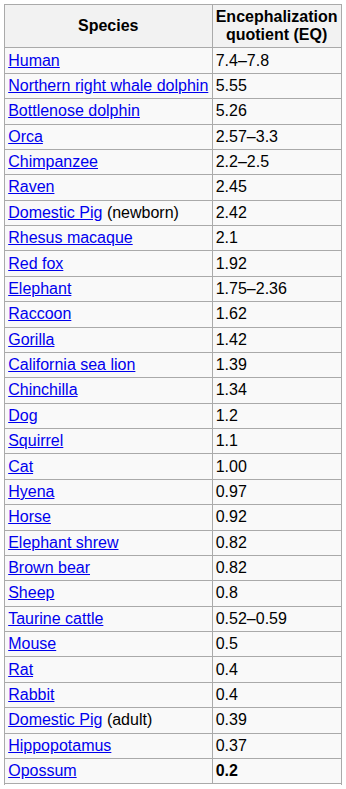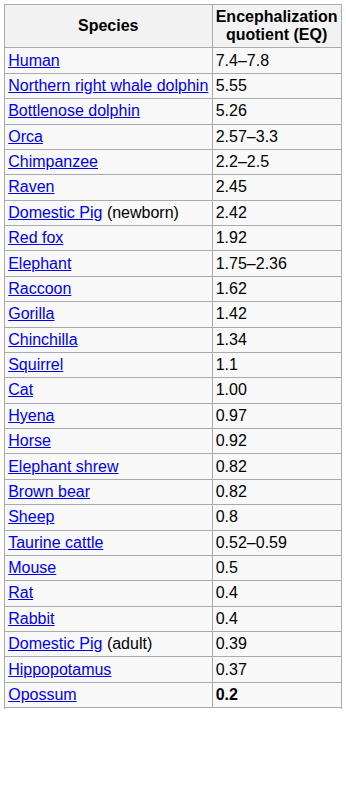- row: Rhesus macaque | 2.1
- row: California sea lion | 1.39
- row: Dog | 1.2
